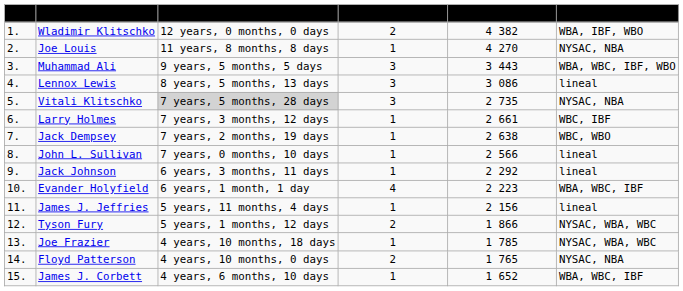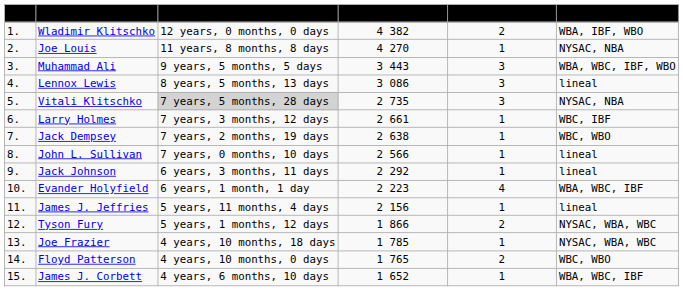columns swapped: Days as champion <-> Number of reigns
Floyd Patterson | Title recognition: NYSAC, NBA -> WBC, WBO
